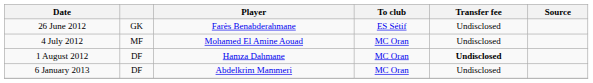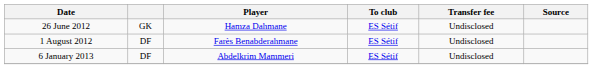26 June 2012 | Player: Farès Benabderahmane -> Hamza Dahmane
- row: 4 July 2012 | MF | Mohamed El Amine Aouad | MC Oran | Undisclosed
1 August 2012 | Player: Hamza Dahmane -> Farès Benabderahmane
1 August 2012 | To club: MC Oran -> ES Sétif
1 August 2012 | Transfer fee: bold -> normal
6 January 2013 | To club: MC Oran -> ES Sétif
